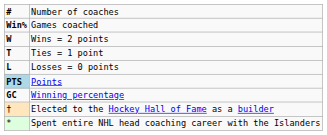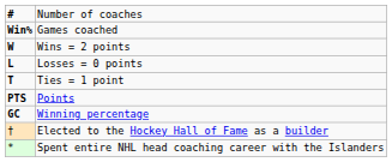rows swapped: Losses = 0 points <-> Ties = 1 point
Points | column 1: lightblue background -> no background
